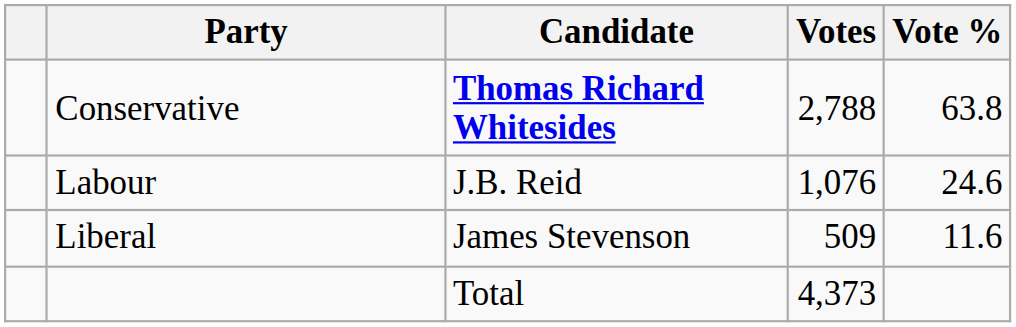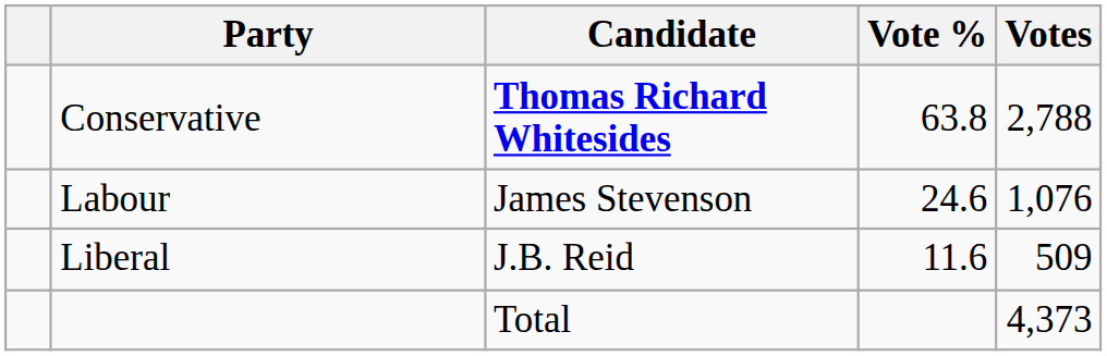columns swapped: Votes <-> Vote %
Labour | Candidate: J.B. Reid -> James Stevenson
Liberal | Candidate: James Stevenson -> J.B. Reid
